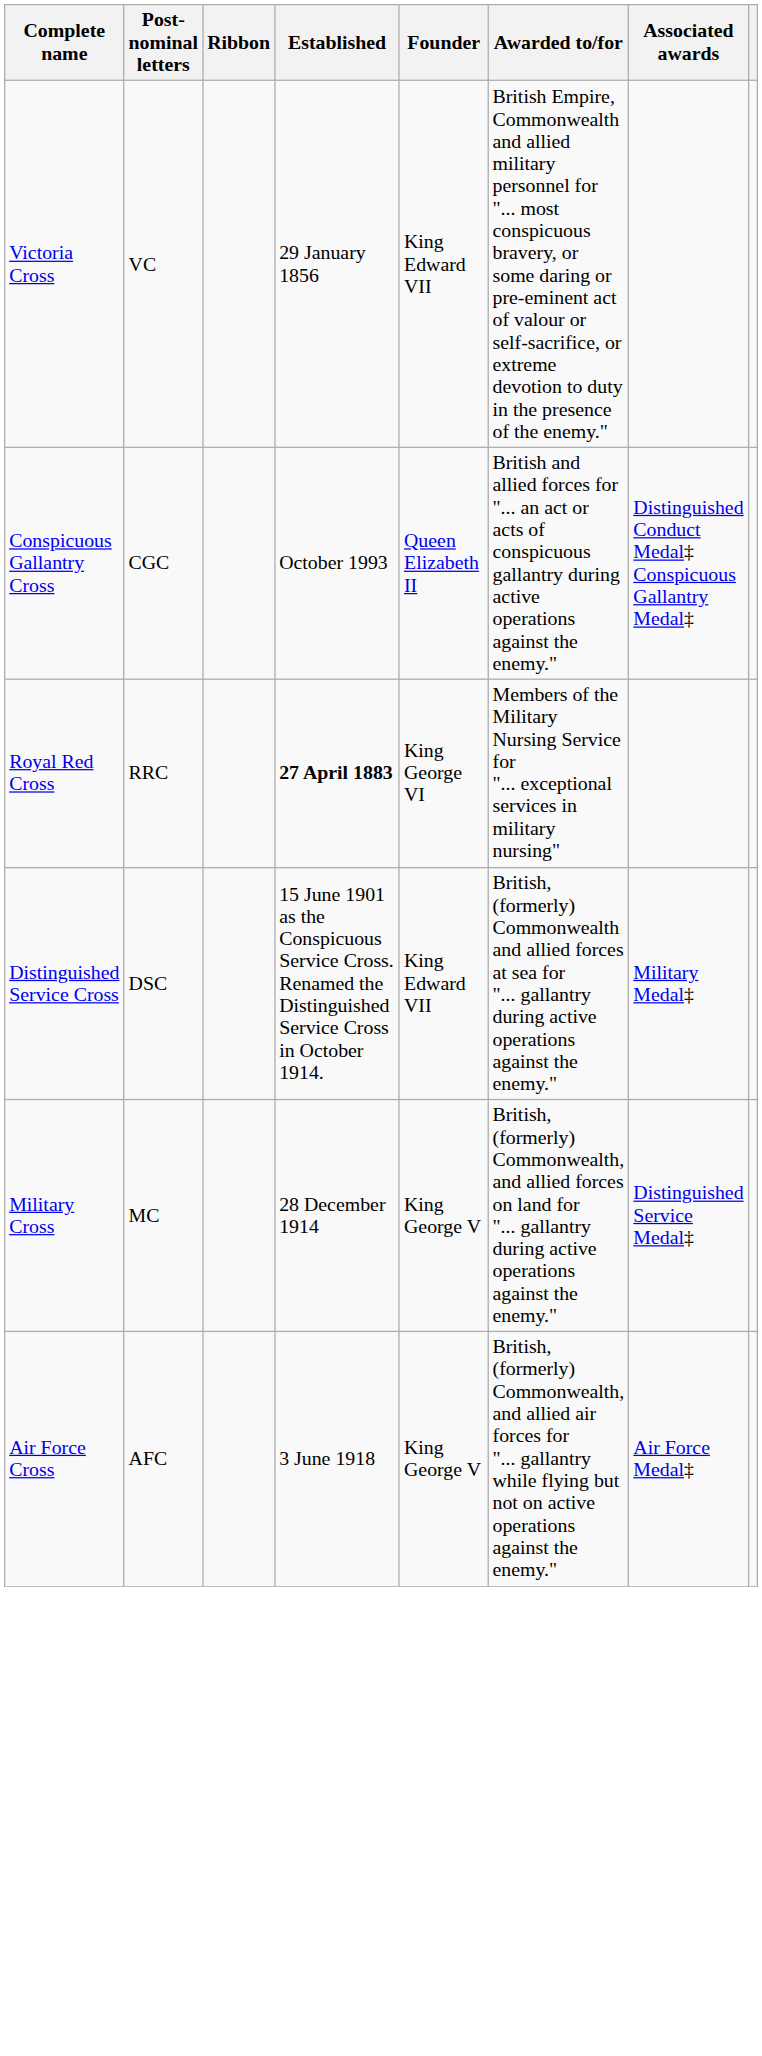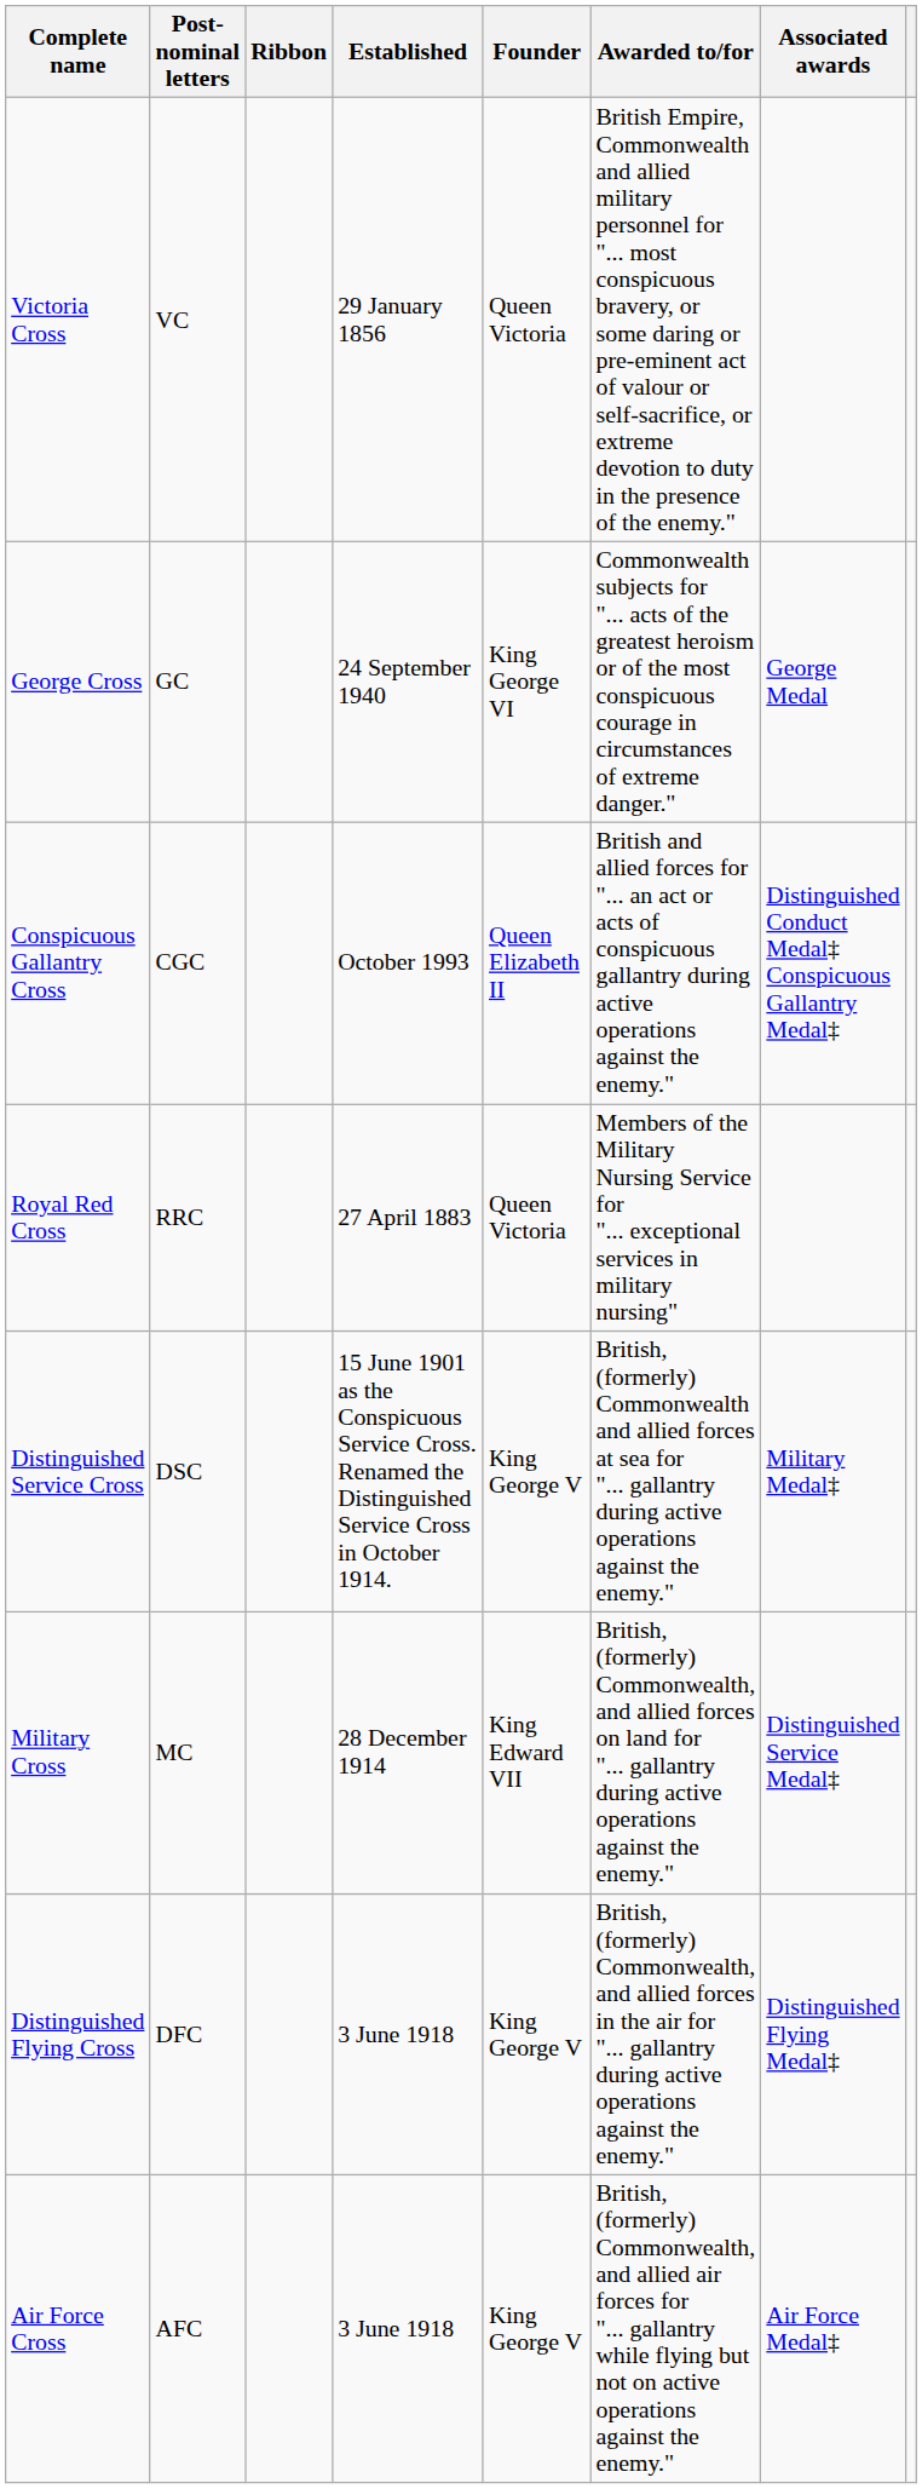Victoria Cross | Founder: King Edward VII -> Queen Victoria
+ row: George Cross | GC | 24 September 1940 | King George VI | Commonwealth subjects for "... acts of the greatest heroism or of the most conspicuous courage in circumstances of extreme danger." | George Medal
Royal Red Cross | Established: bold -> normal
Royal Red Cross | Founder: King George VI -> Queen Victoria
Distinguished Service Cross | Founder: King Edward VII -> King George V
Military Cross | Founder: King George V -> King Edward VII
+ row: Distinguished Flying Cross | DFC | 3 June 1918 | King George V | British, (formerly) Commonwealth, and allied forces in the air for "... gallantry during active operations against the enemy." | Distinguished Flying Medal‡
